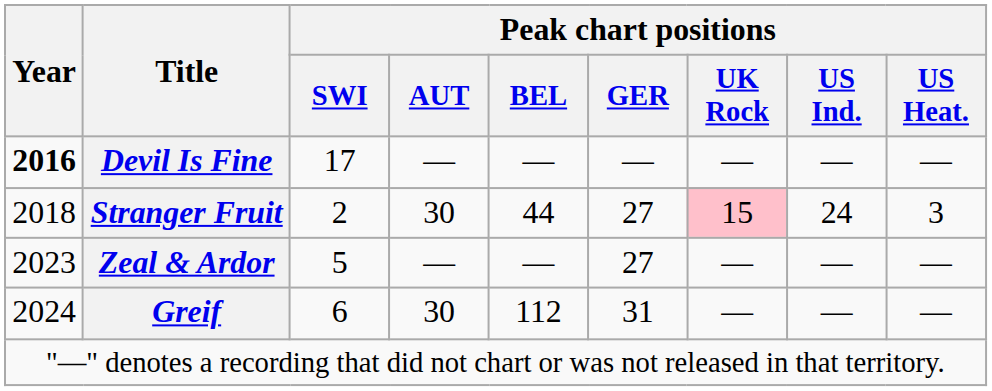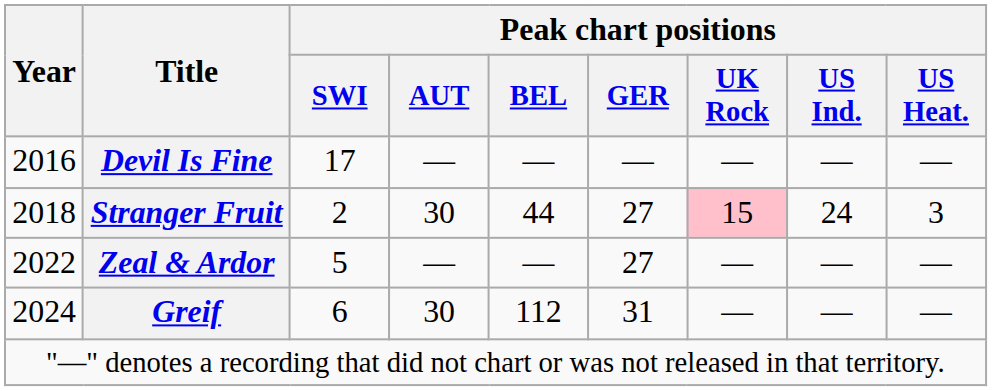Devil Is Fine | Year: bold -> normal
Zeal & Ardor | Year: 2023 -> 2022
